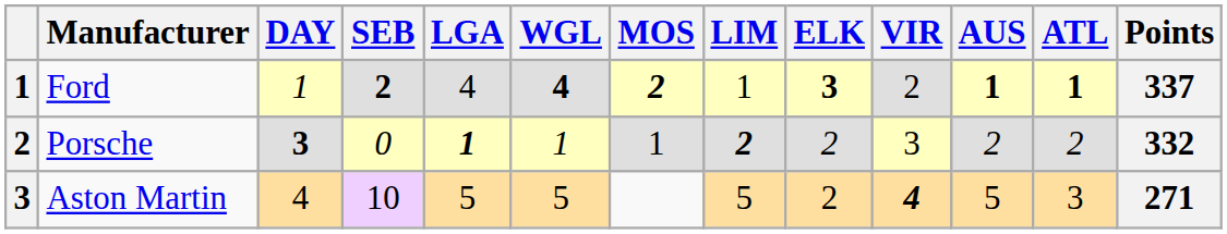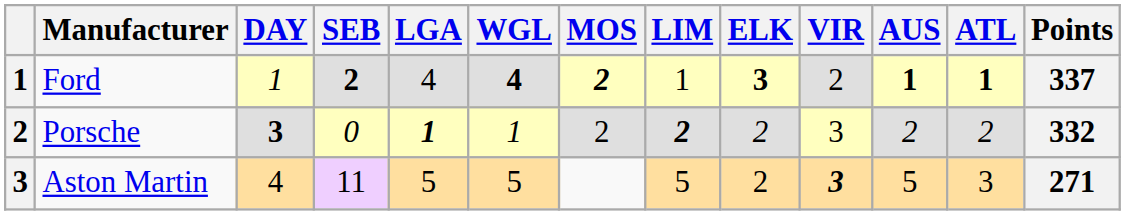Porsche | MOS: 1 -> 2
Aston Martin | SEB: 10 -> 11
Aston Martin | VIR: 4 -> 3
